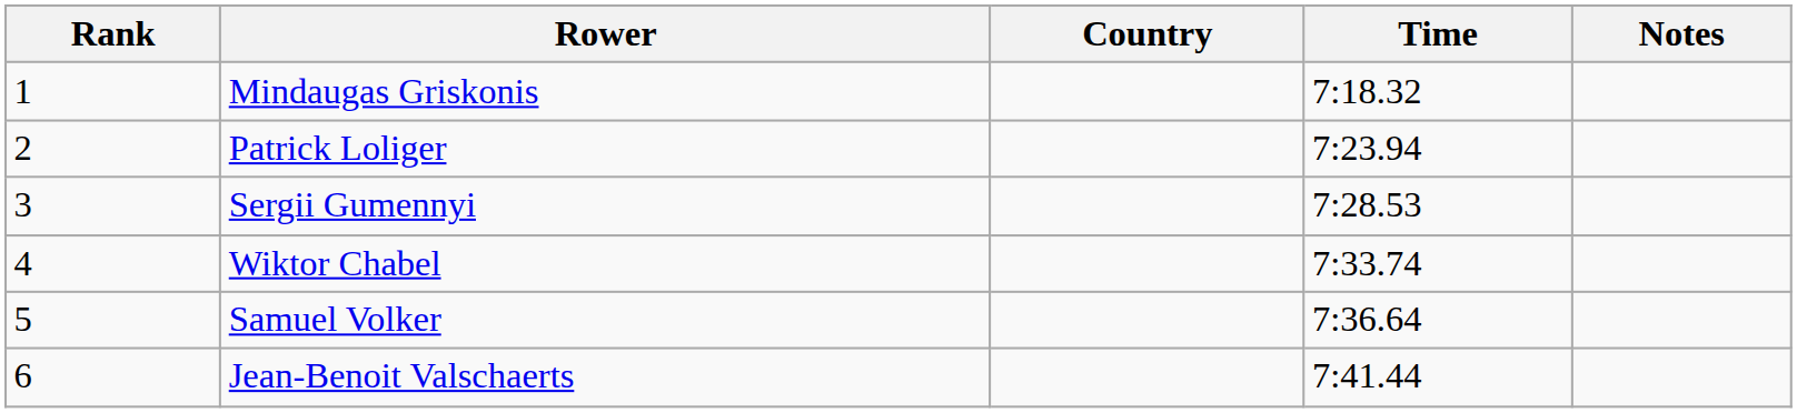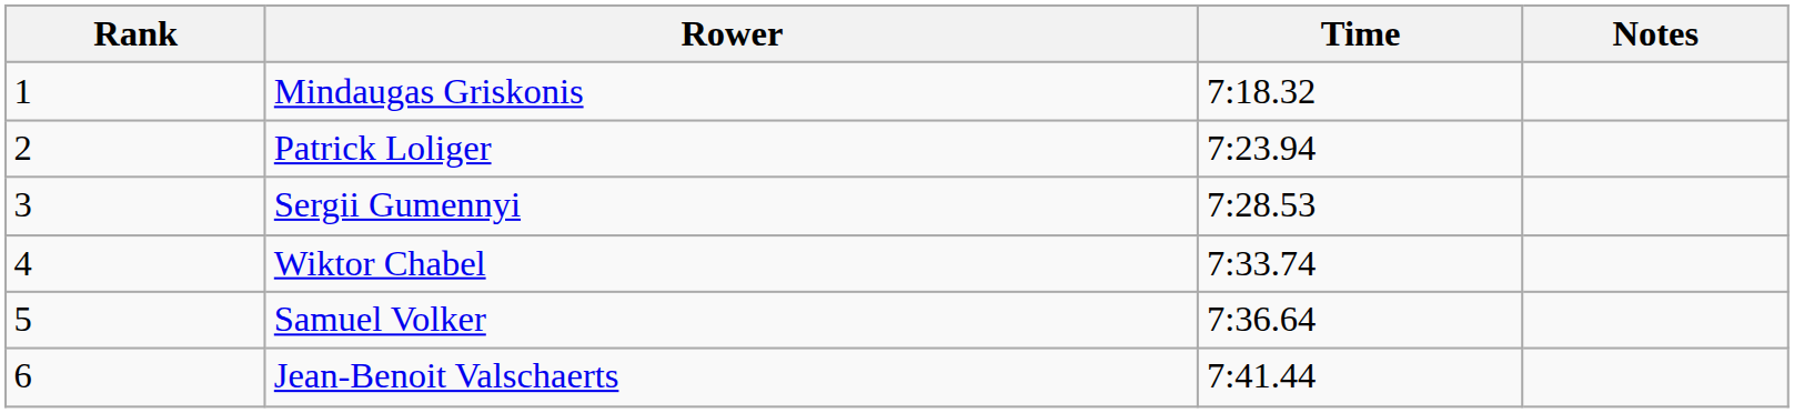- column: Country
